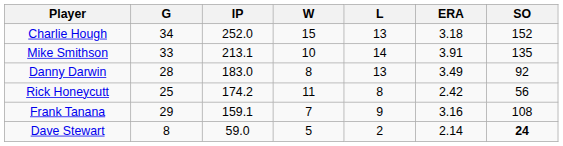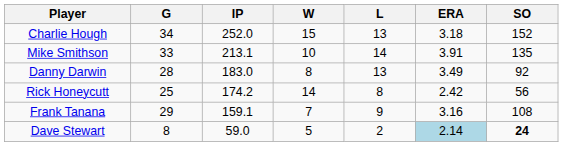Rick Honeycutt | W: 11 -> 14
Dave Stewart | ERA: no background -> lightblue background
